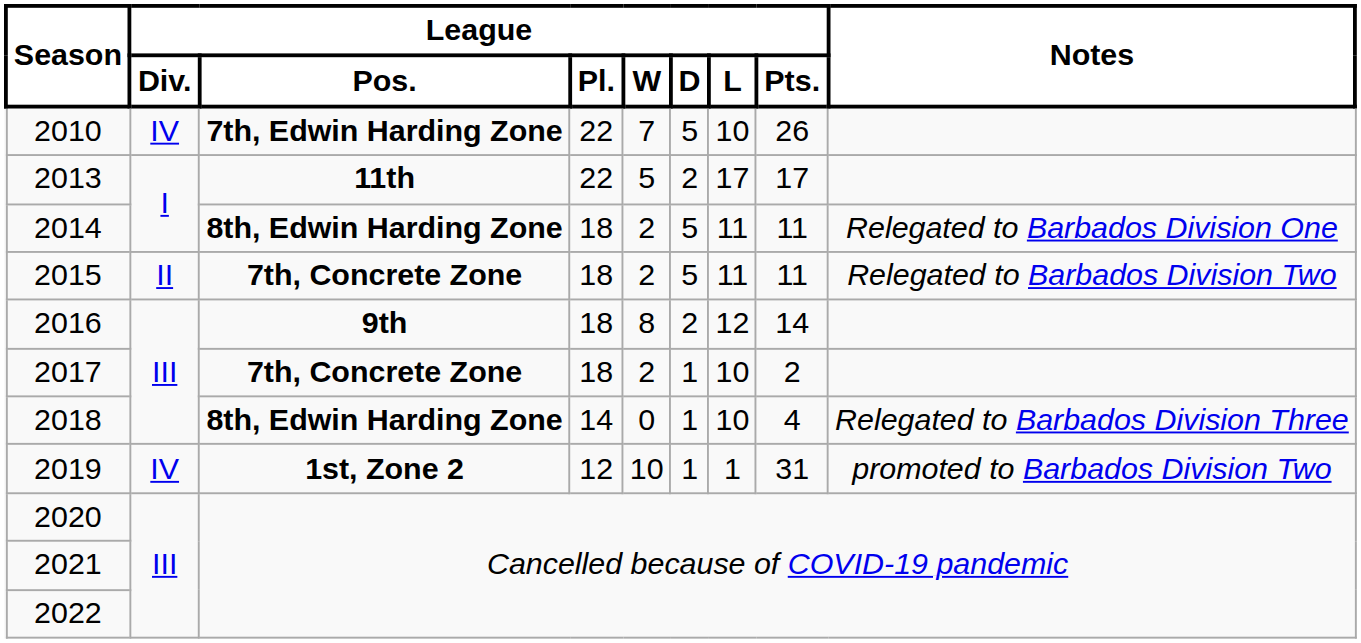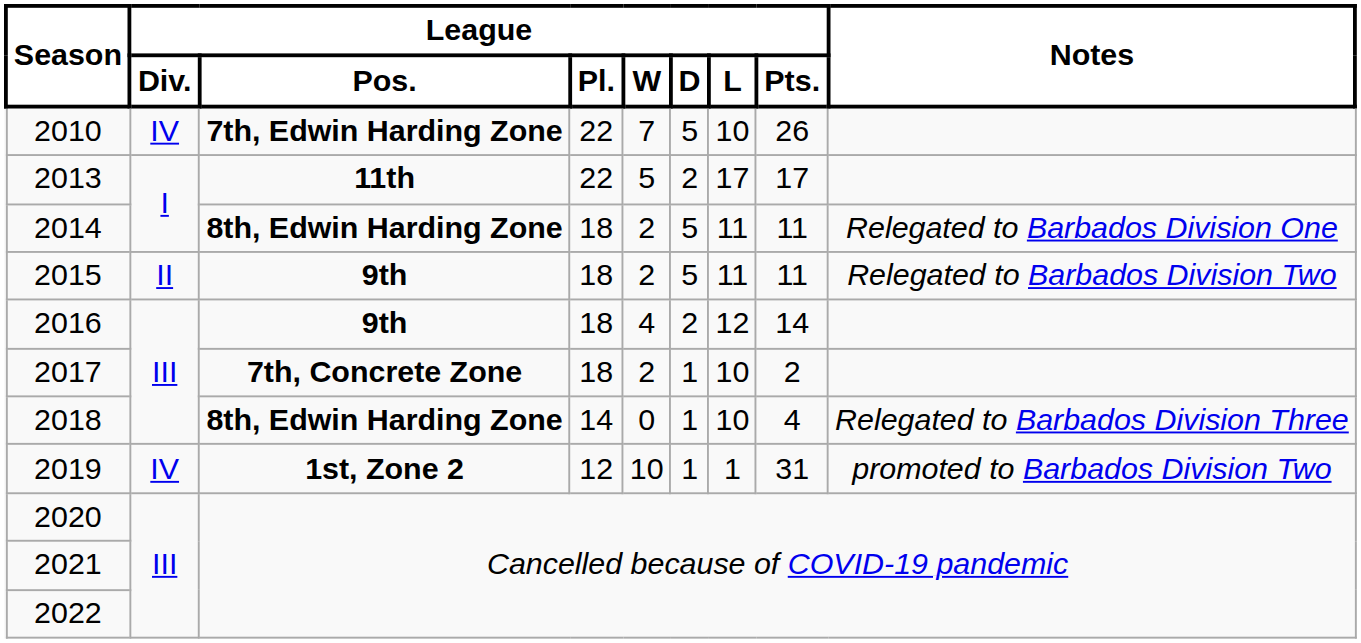2015 | League / Pos.: 7th, Concrete Zone -> 9th
2016 | League / W: 8 -> 4
